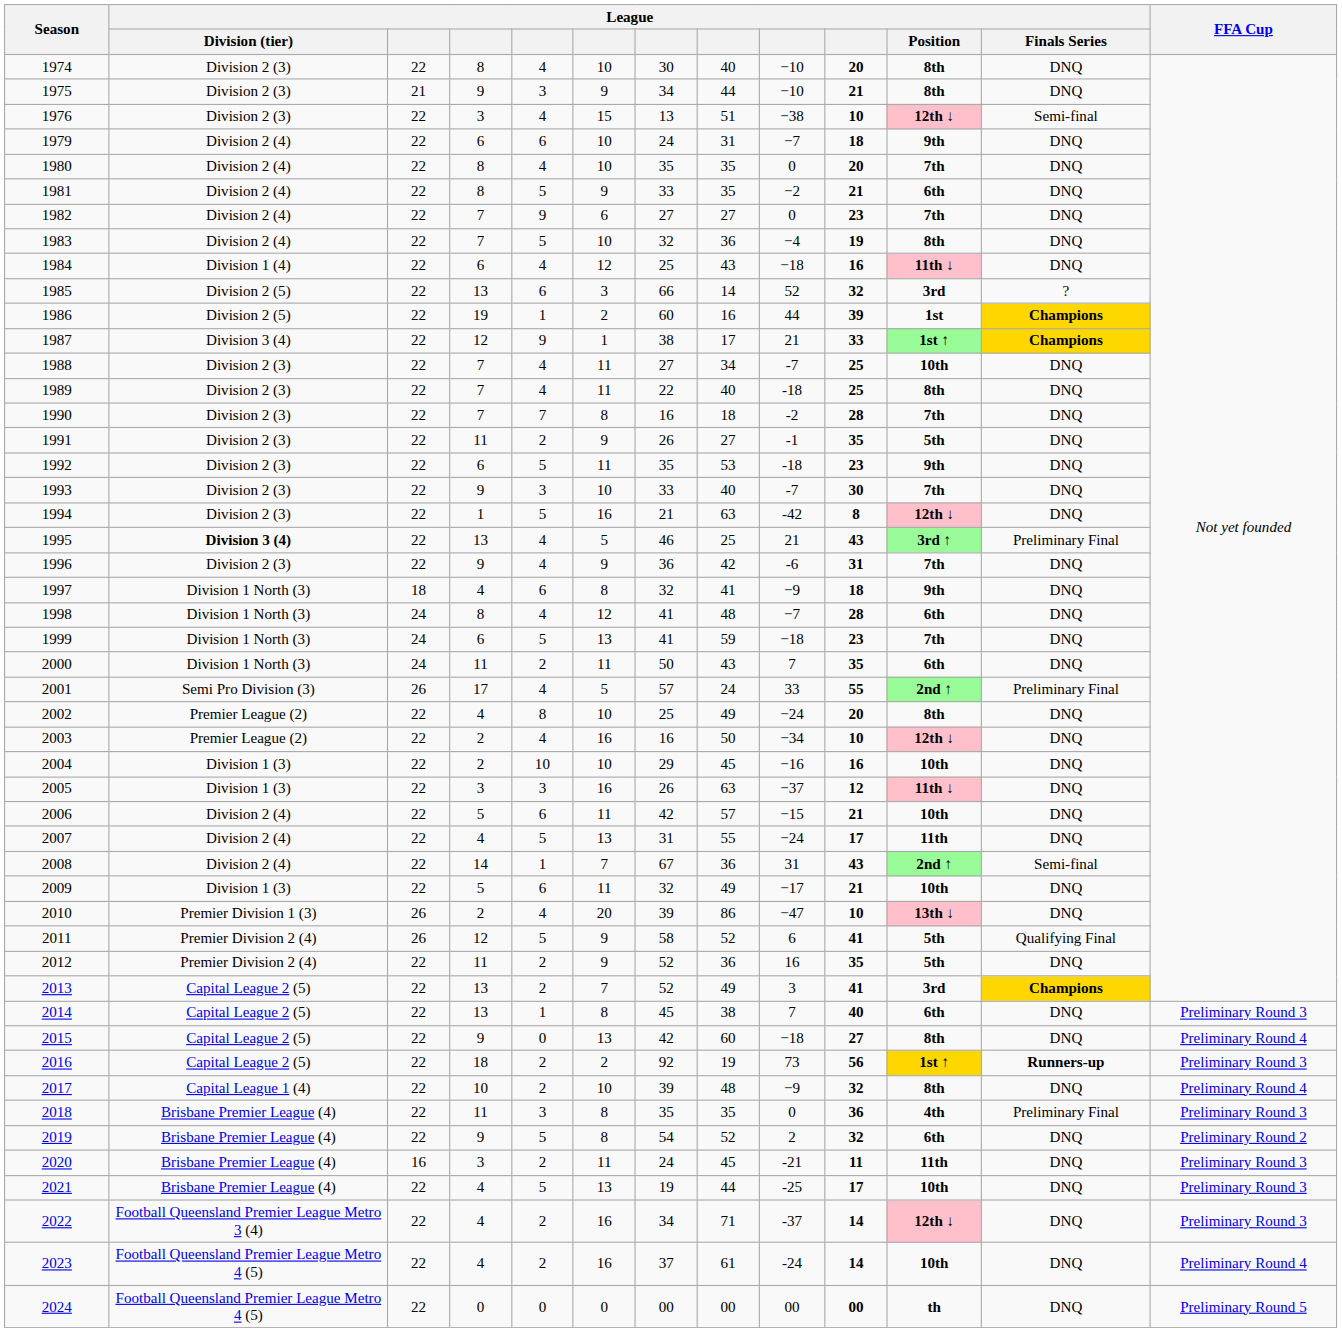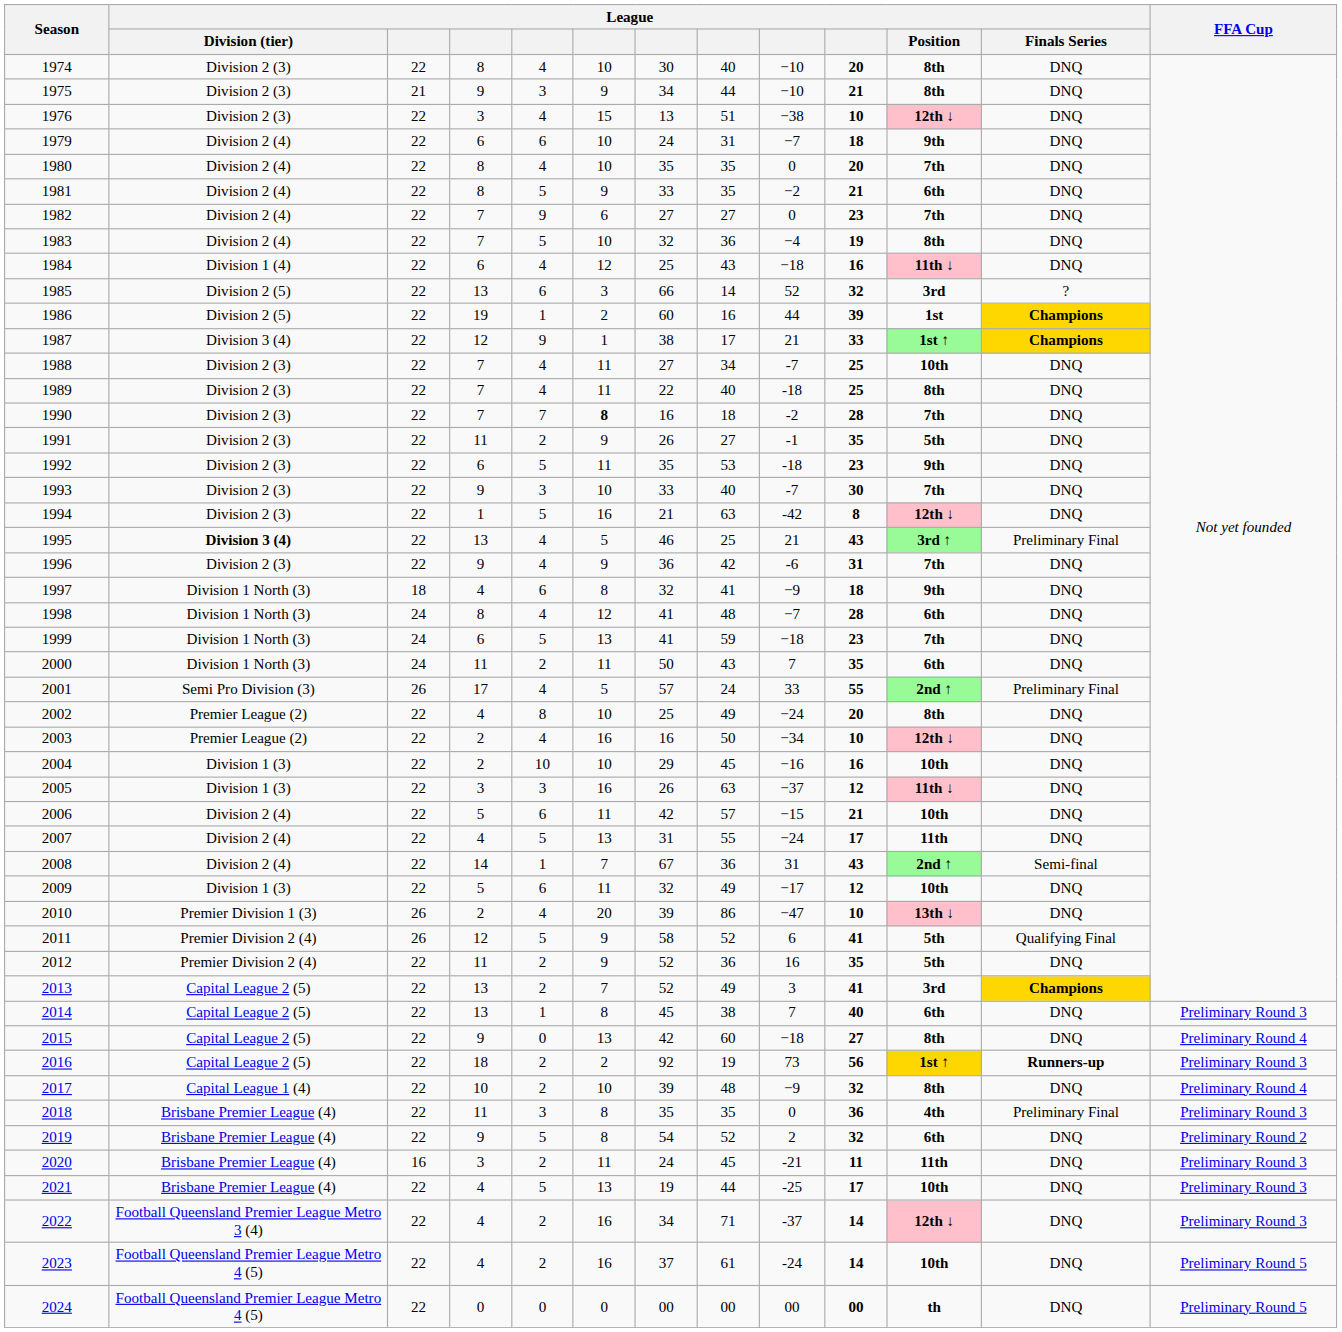1976 | League / Finals Series: Semi-final -> DNQ
1990 | column 6: normal -> bold
2009 | column 10: 21 -> 12
2023 | FFA Cup: Preliminary Round 4 -> Preliminary Round 5
